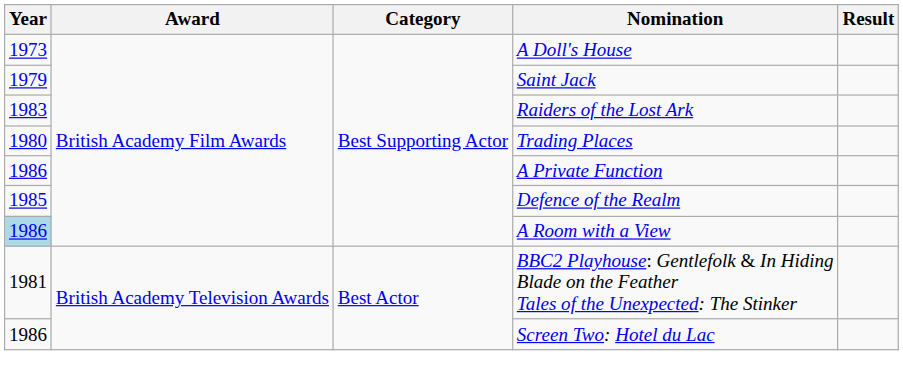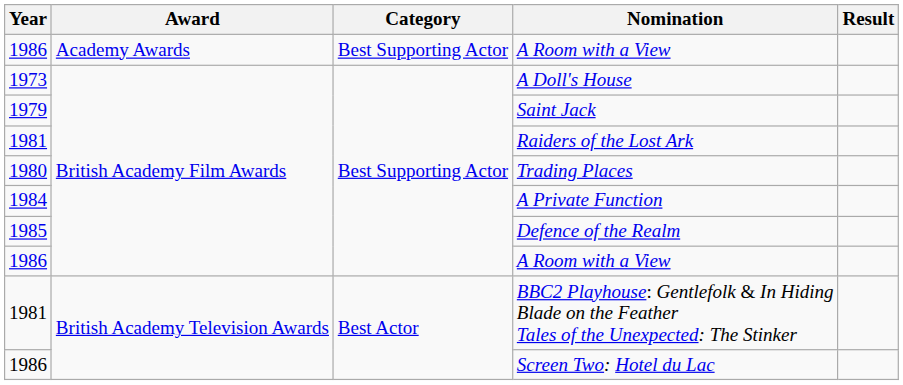+ row: 1986 | Academy Awards | Best Supporting Actor | A Room with a View
Raiders of the Lost Ark | Year: 1983 -> 1981
A Private Function | Year: 1986 -> 1984
British Academy Film Awards / A Room with a View | Year: lightblue background -> no background
